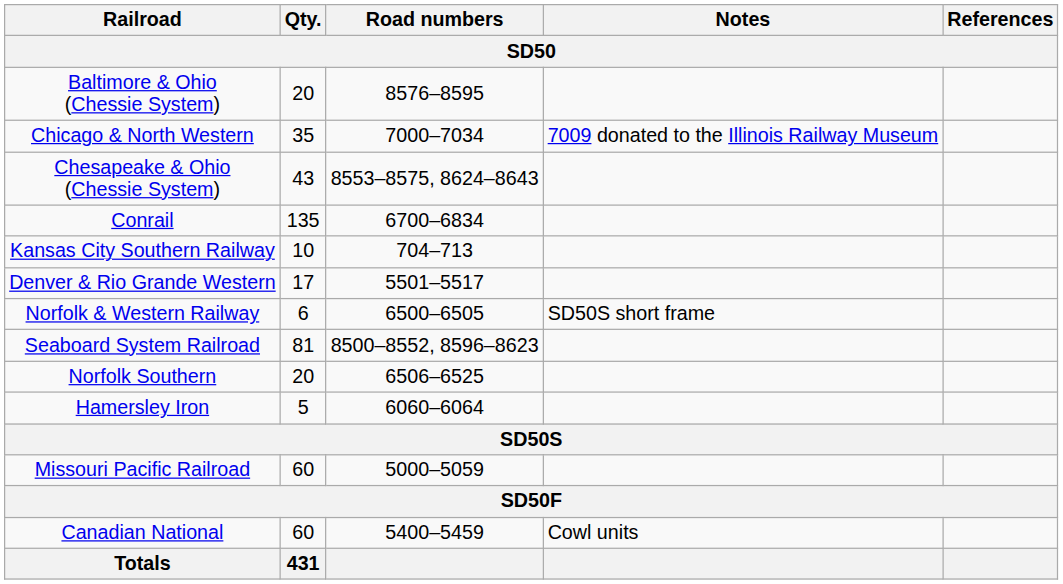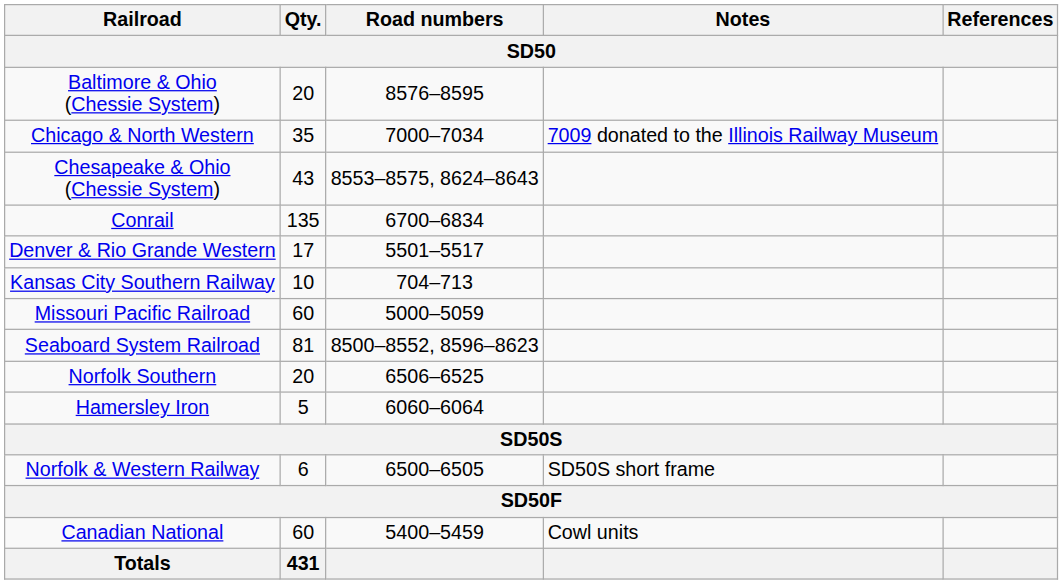rows swapped: Denver & Rio Grande Western <-> Kansas City Southern Railway
rows swapped: Missouri Pacific Railroad <-> Norfolk & Western Railway
